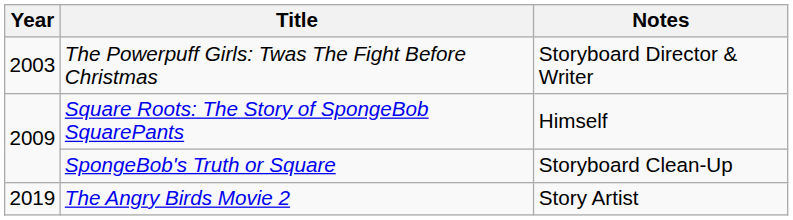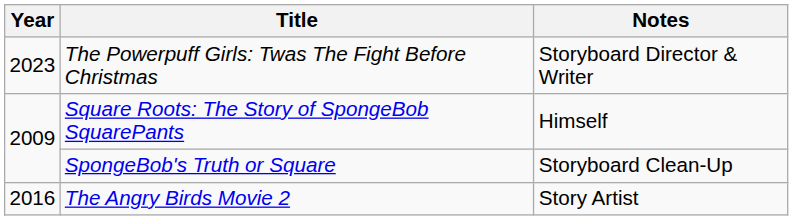The Powerpuff Girls: Twas The Fight Before Christmas | Year: 2003 -> 2023
The Angry Birds Movie 2 | Year: 2019 -> 2016
